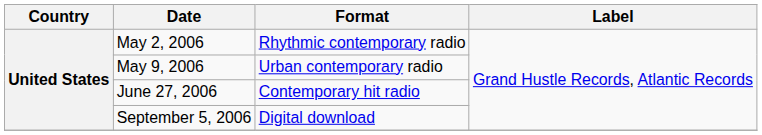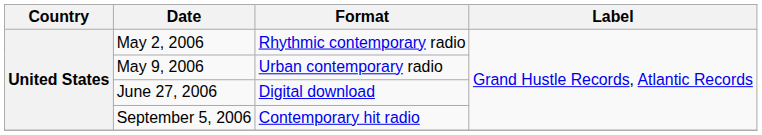June 27, 2006 | Format: Contemporary hit radio -> Digital download
September 5, 2006 | Format: Digital download -> Contemporary hit radio
